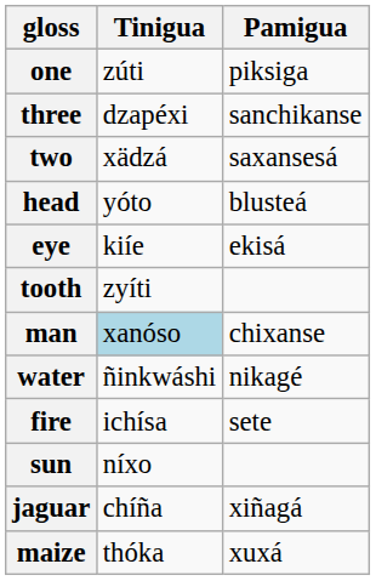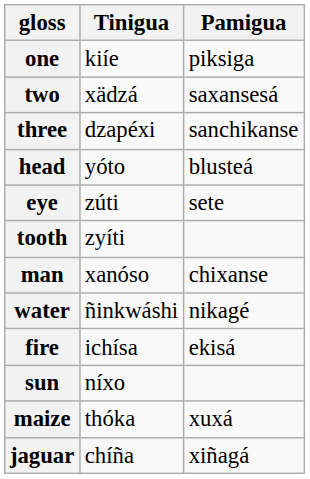one | Tinigua: zúti -> kiíe
rows swapped: two <-> three
eye | Tinigua: kiíe -> zúti
eye | Pamigua: ekisá -> sete
man | Tinigua: lightblue background -> no background
fire | Pamigua: sete -> ekisá
rows swapped: maize <-> jaguar
